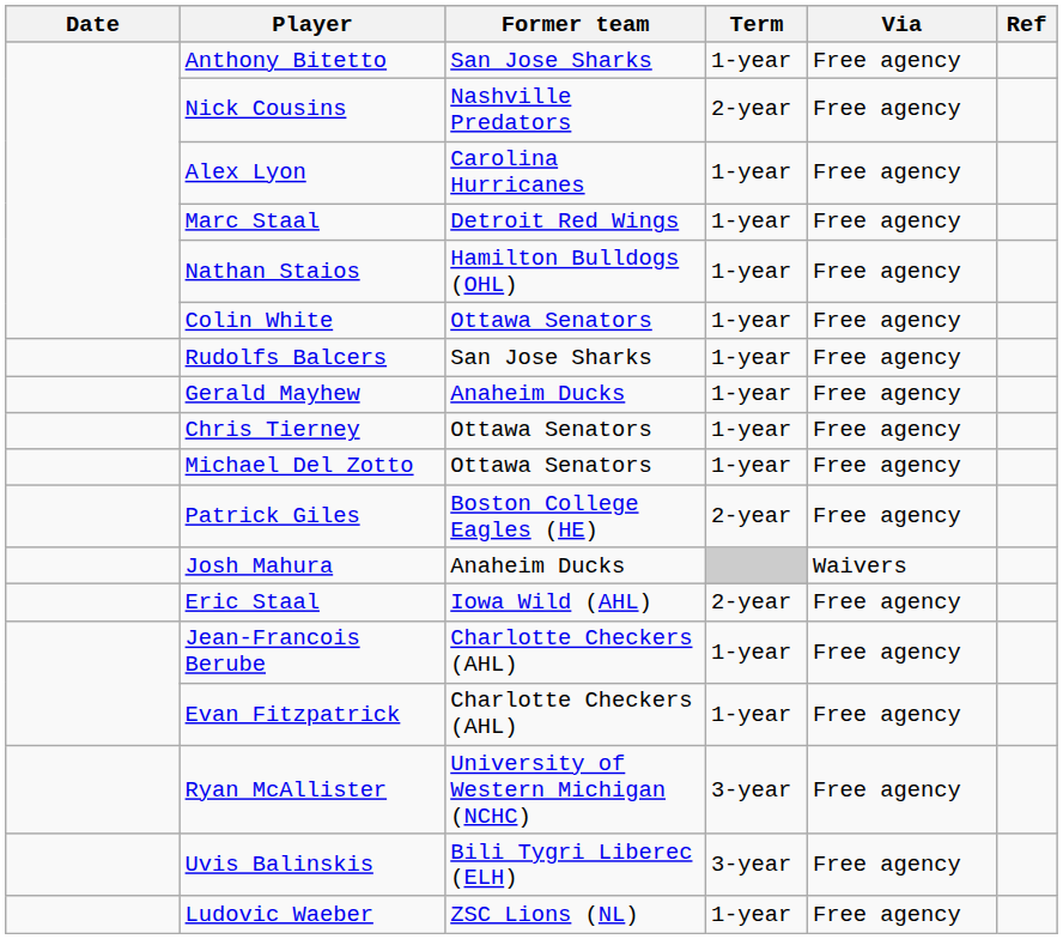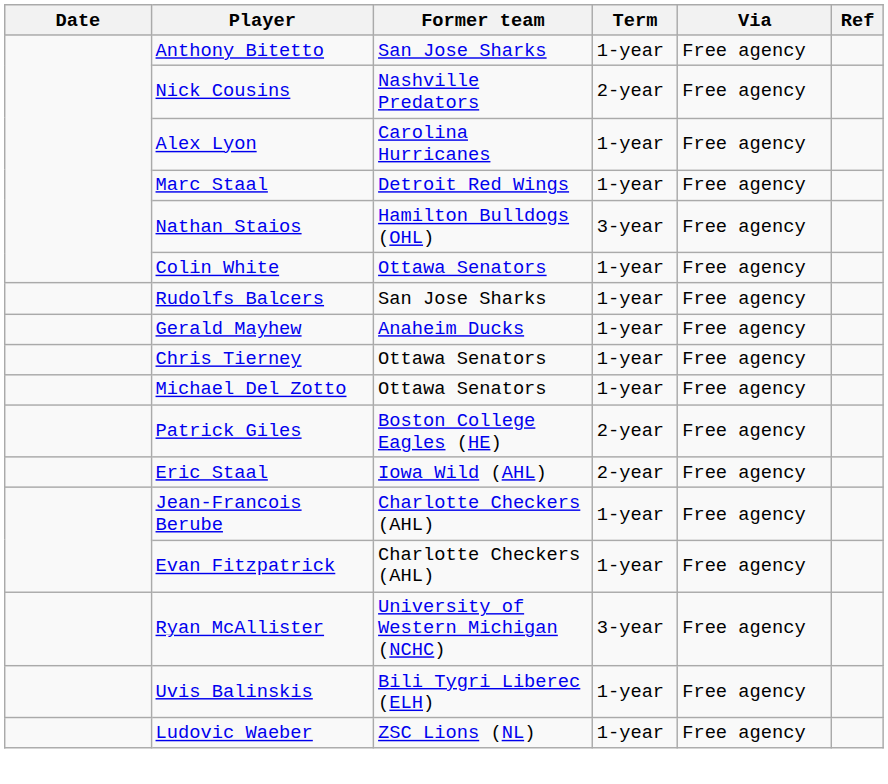Nathan Staios | Term: 1-year -> 3-year
- row: Josh Mahura | Anaheim Ducks | Waivers
Uvis Balinskis | Term: 3-year -> 1-year
